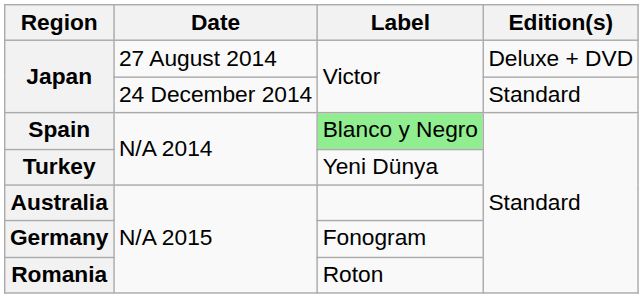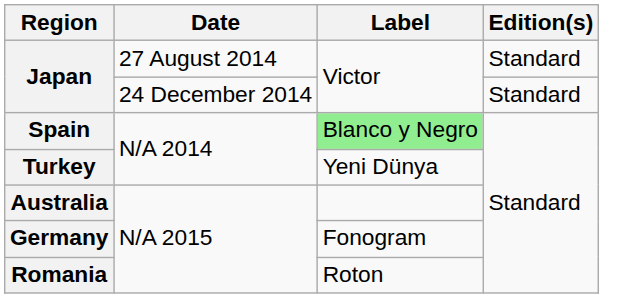Japan / 27 August 2014 | Edition(s): Deluxe + DVD -> Standard
